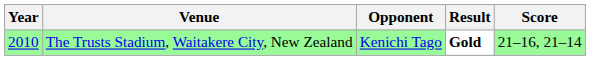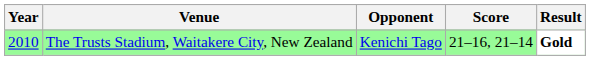columns swapped: Score <-> Result
